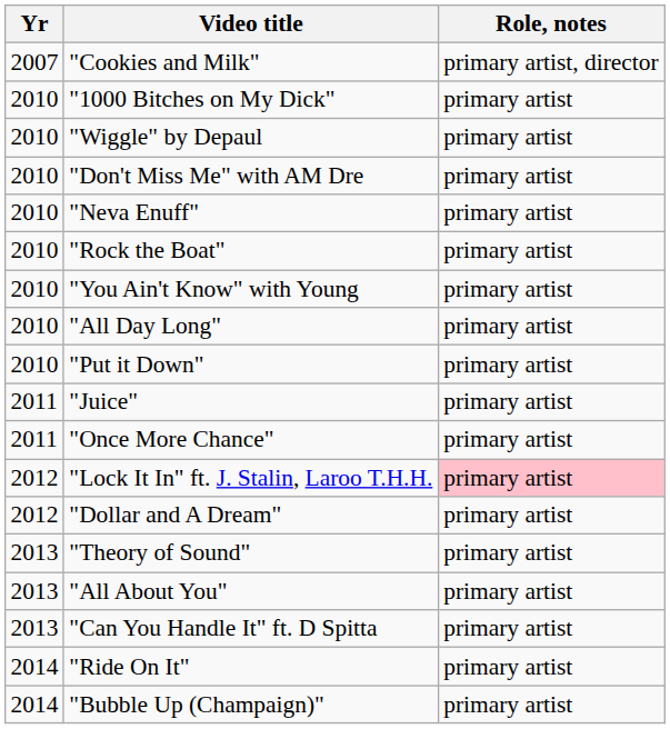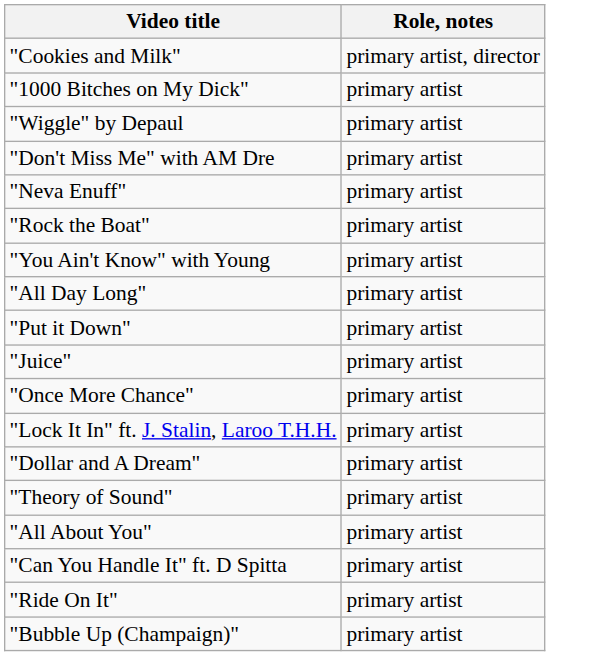- column: Yr | 2007 | 2010 | 2010 | 2010 | 2010 | 2010 | 2010 | 2010 | 2010 | 2011 | 2011 | 2012 | 2012 | 2013 | 2013 | 2013 | 2014 | 2014
"Lock It In" ft. J. Stalin, Laroo T.H.H. | Role, notes: pink background -> no background
